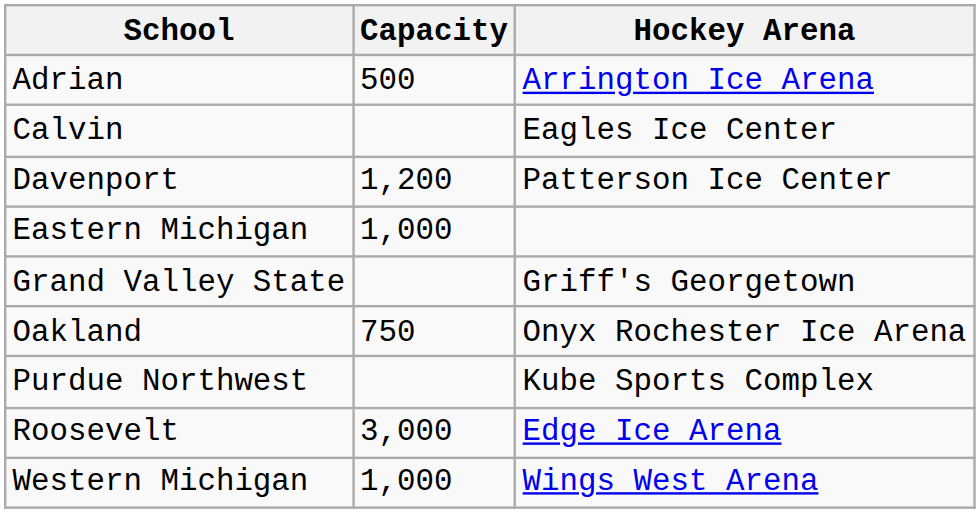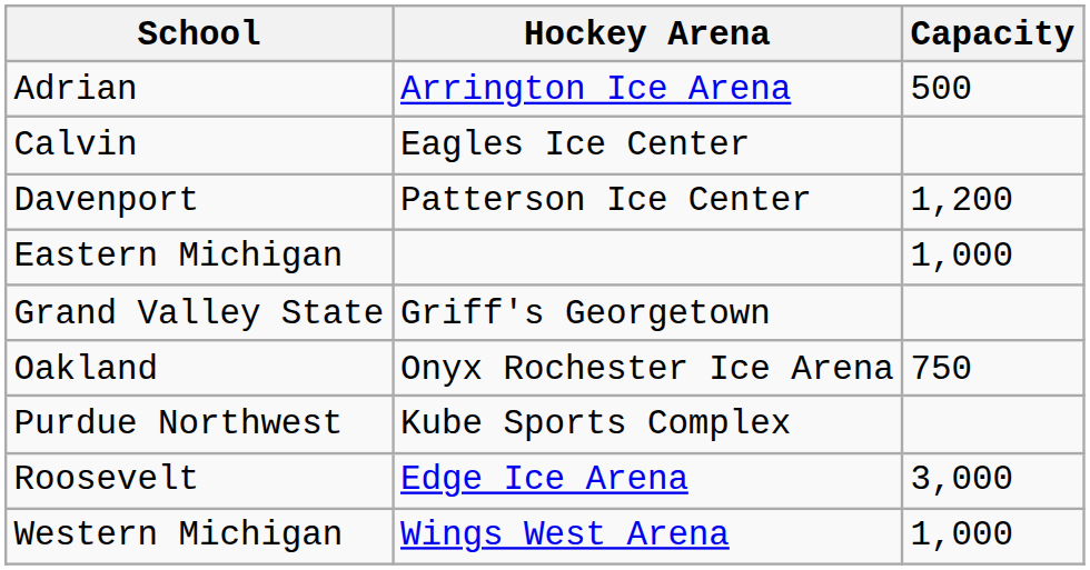columns swapped: Hockey Arena <-> Capacity
